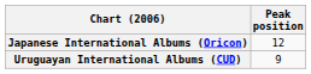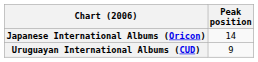Japanese International Albums (Oricon) | Peak position: 12 -> 14
